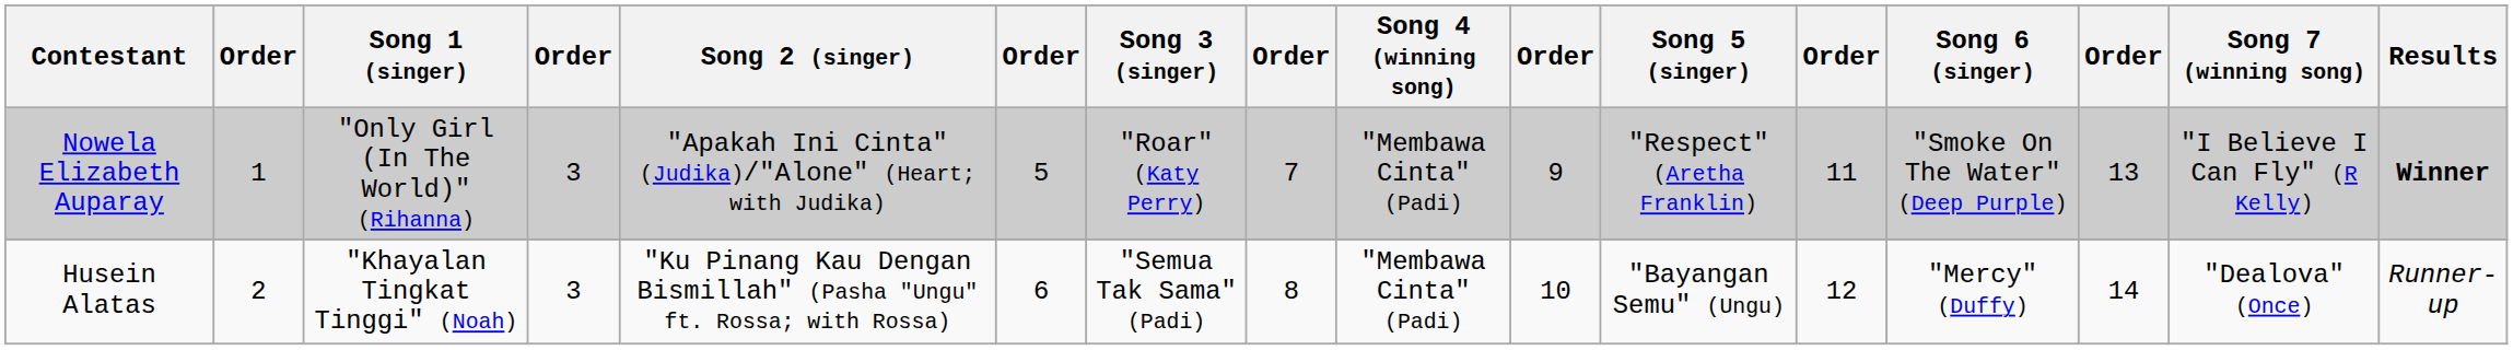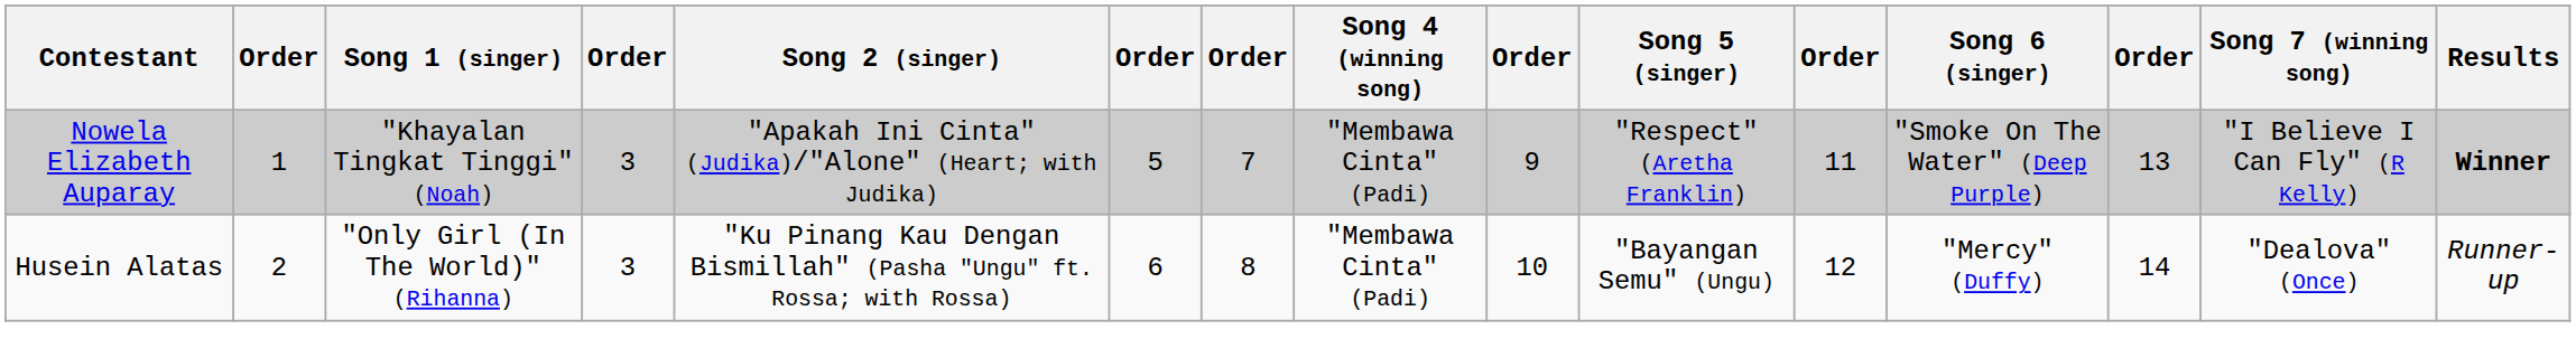- column: Song 3 (singer) | "Roar" (Katy Perry) | "Semua Tak Sama" (Padi)
Nowela Elizabeth Auparay | Song 1 (singer): "Only Girl (In The World)" (Rihanna) -> "Khayalan Tingkat Tinggi" (Noah)
Husein Alatas | Song 1 (singer): "Khayalan Tingkat Tinggi" (Noah) -> "Only Girl (In The World)" (Rihanna)
